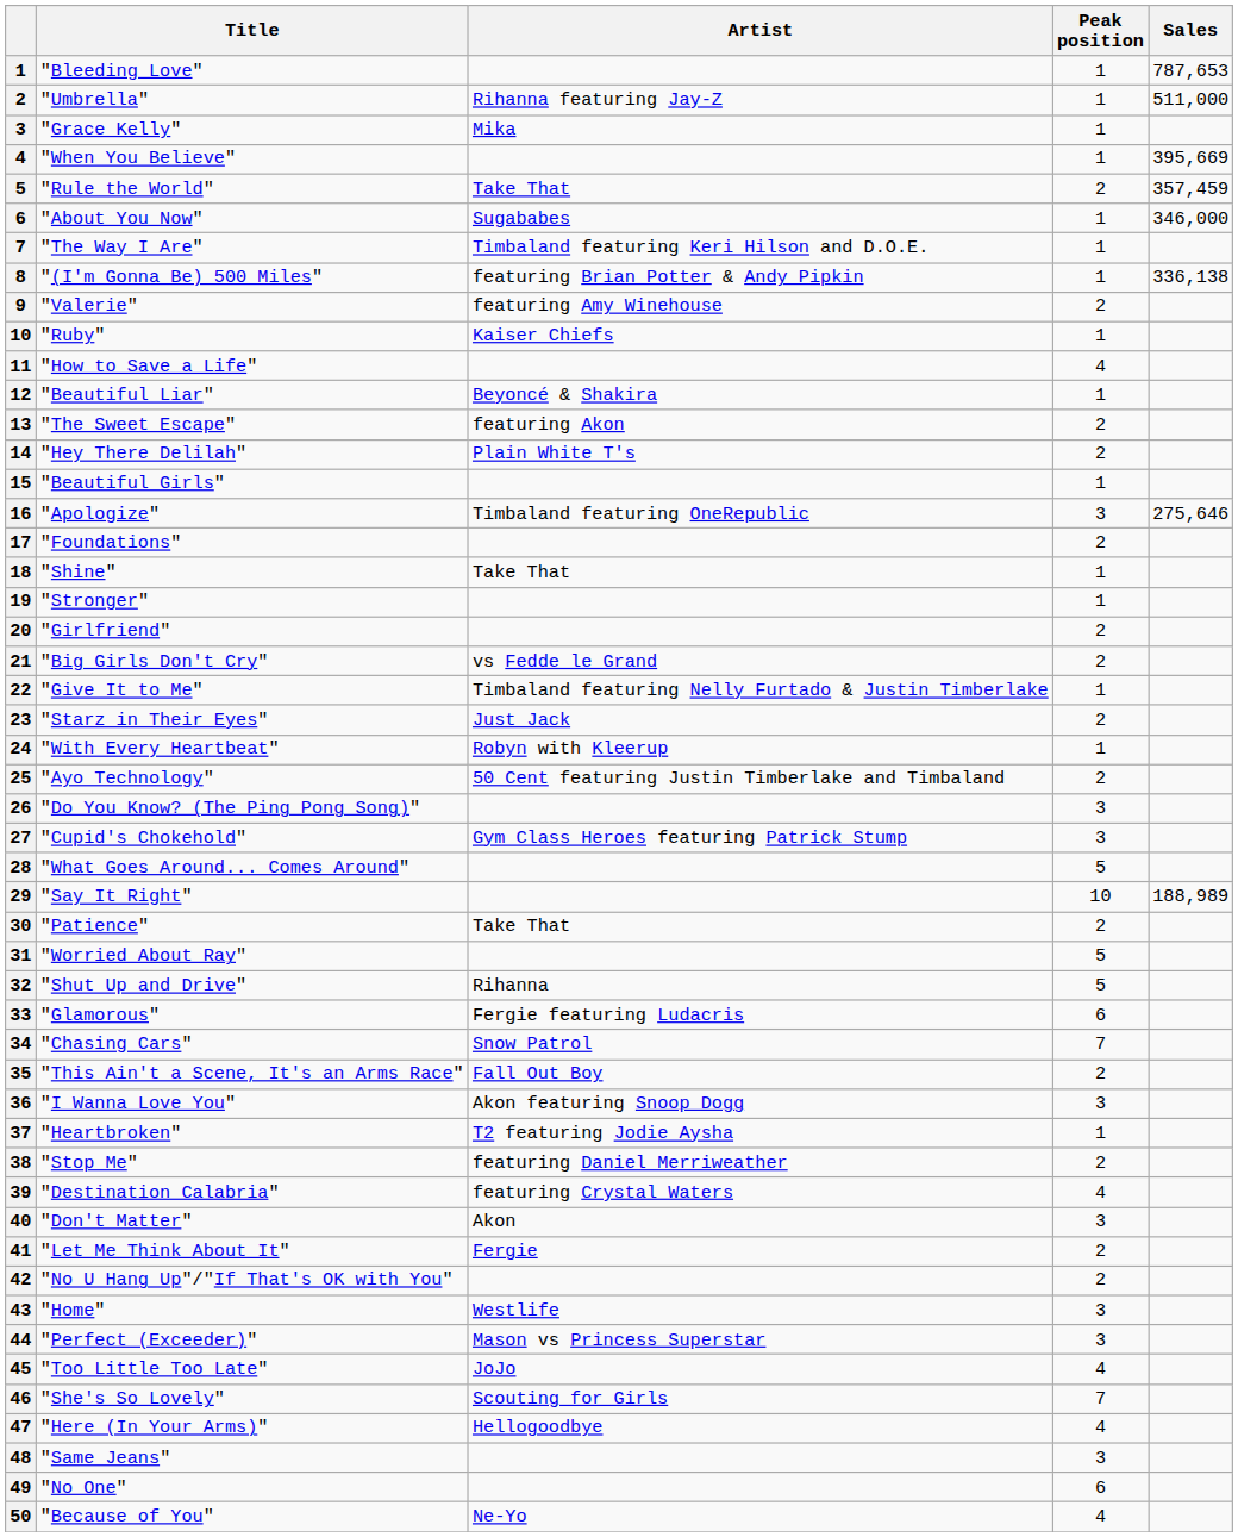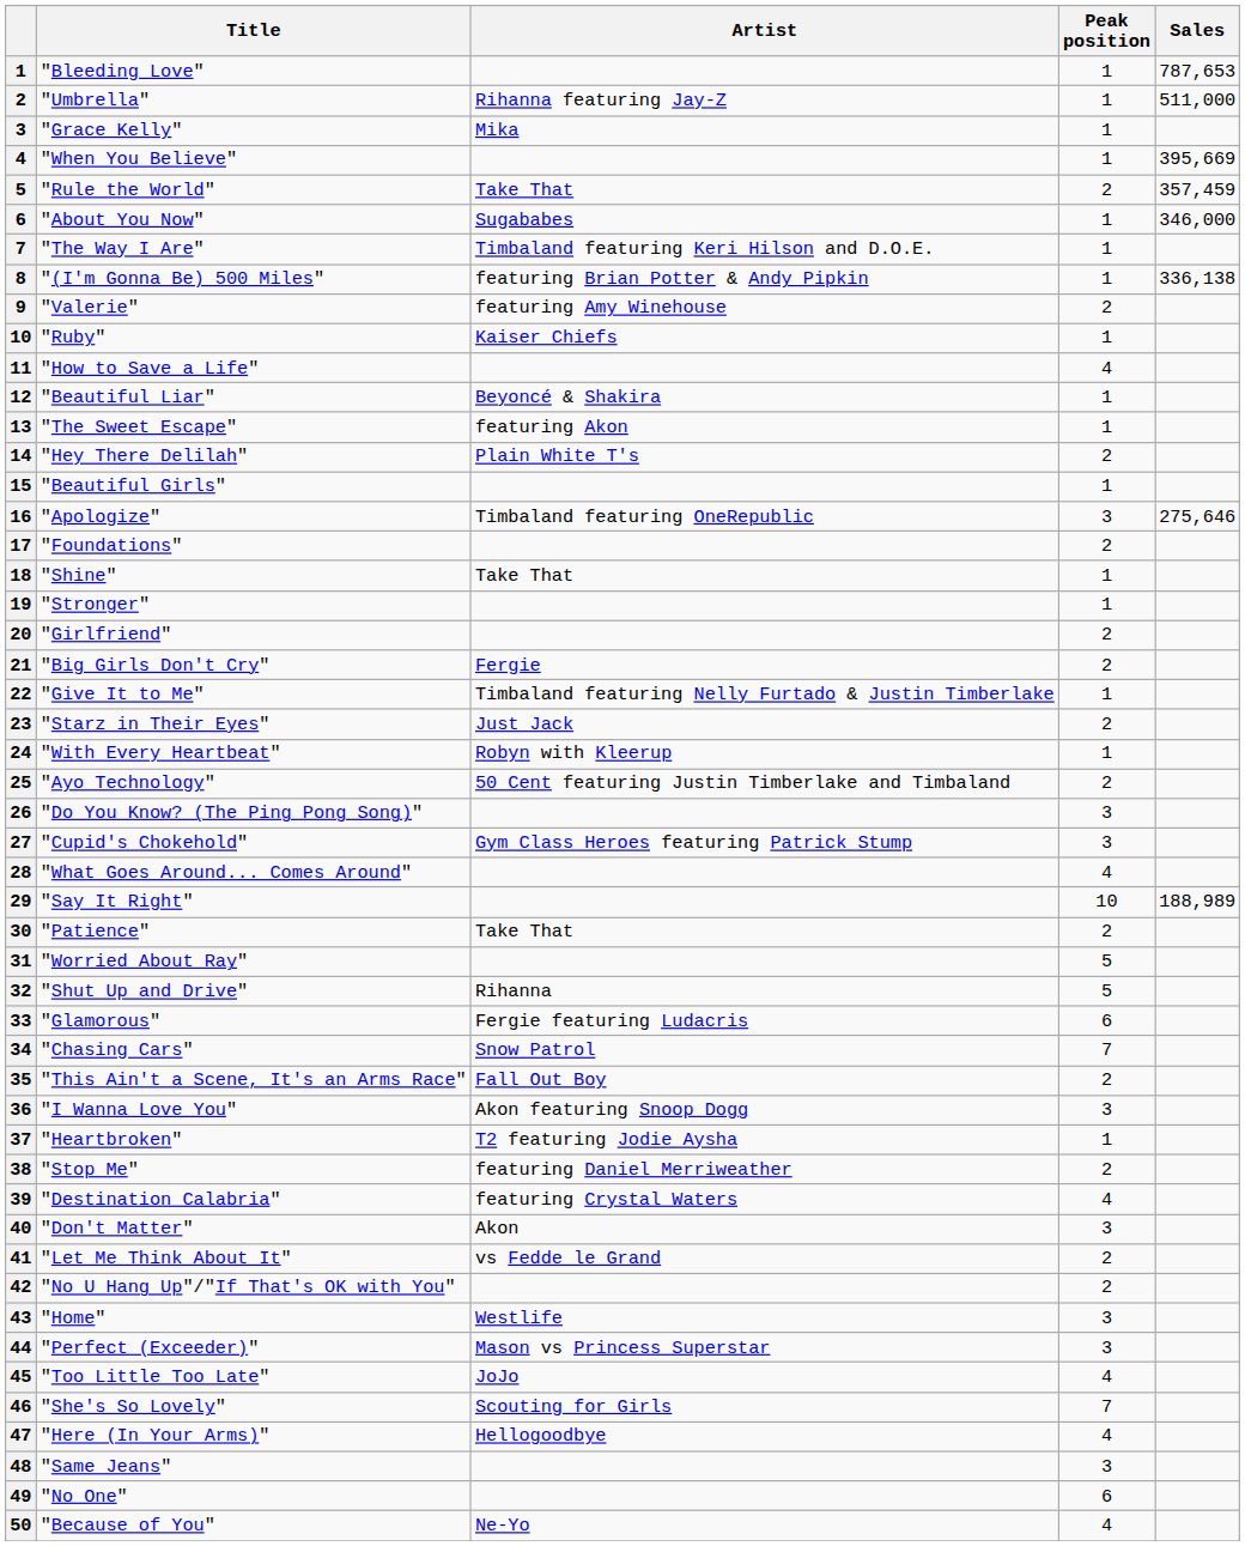"The Sweet Escape" | Peak position: 2 -> 1
"Big Girls Don't Cry" | Artist: vs Fedde le Grand -> Fergie
"What Goes Around... Comes Around" | Peak position: 5 -> 4
"Let Me Think About It" | Artist: Fergie -> vs Fedde le Grand
